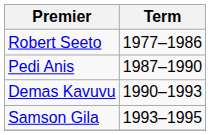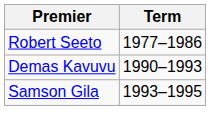- row: Pedi Anis | 1987–1990
